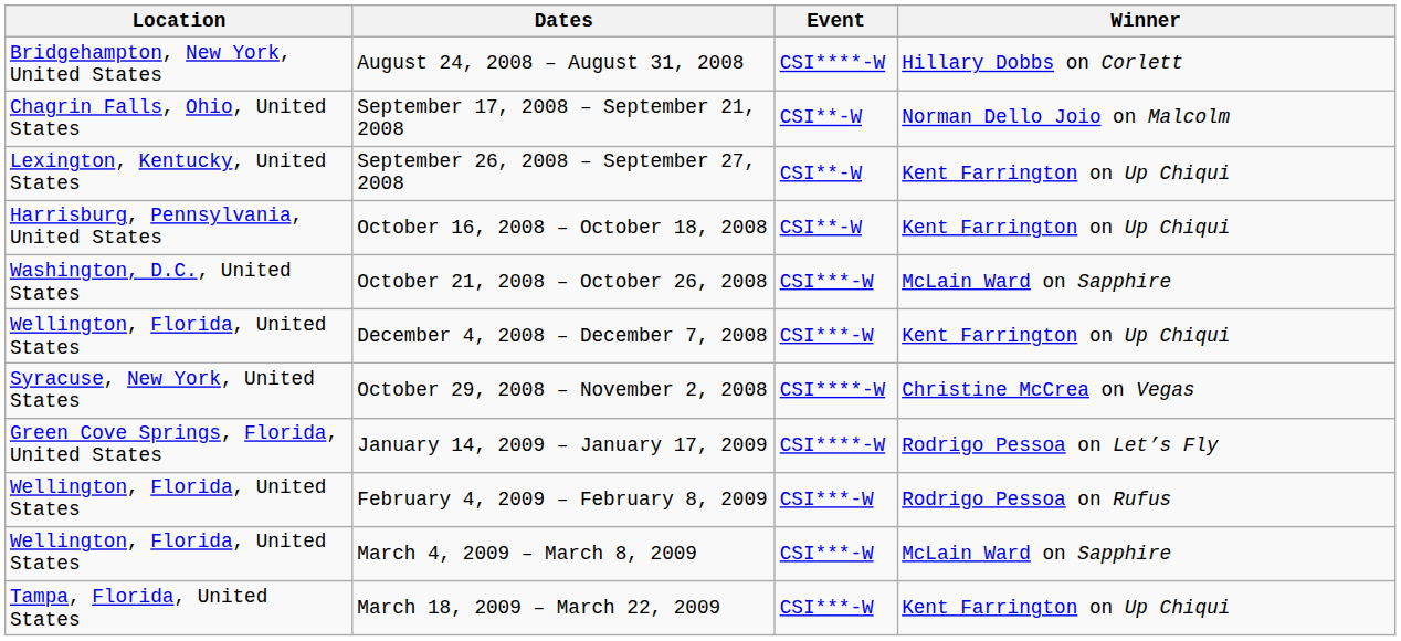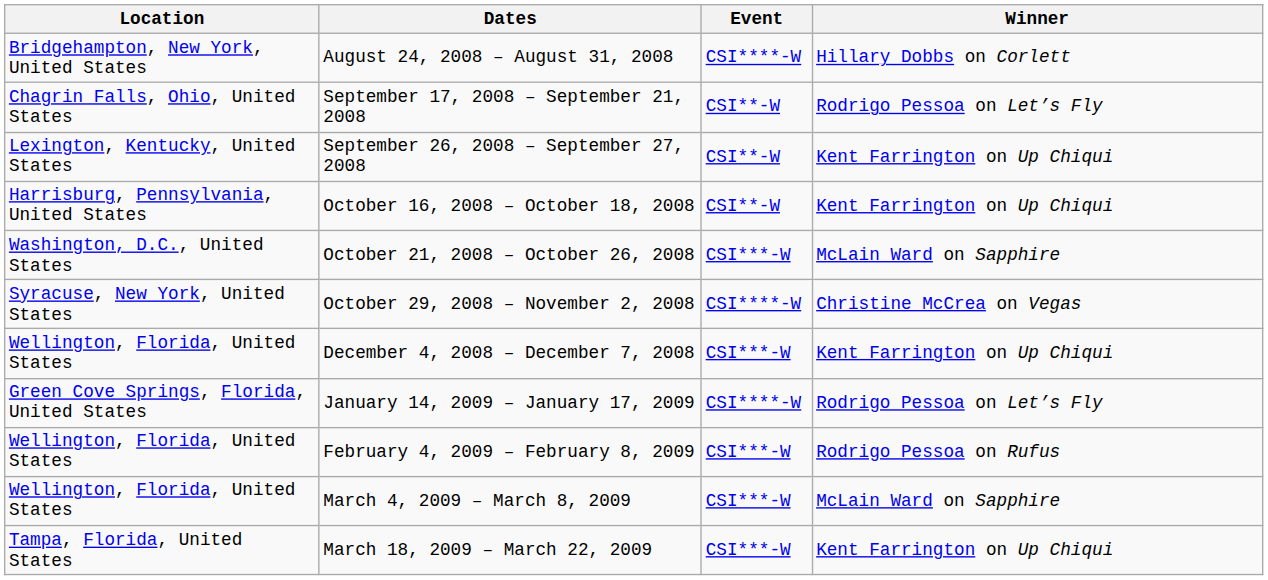September 17, 2008 – September 21, 2008 | Winner: Norman Dello Joio on Malcolm -> Rodrigo Pessoa on Let’s Fly
rows swapped: October 29, 2008 – November 2, 2008 <-> December 4, 2008 – December 7, 2008
